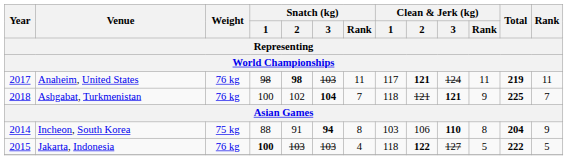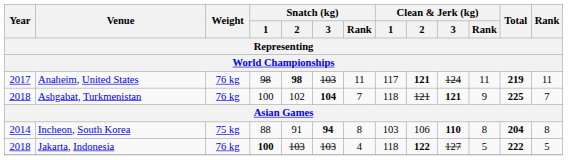Incheon, South Korea | Rank: 9 -> 8
Jakarta, Indonesia | Year: 2015 -> 2018
